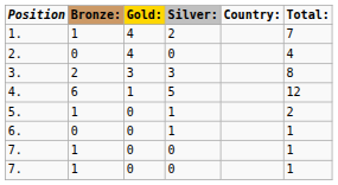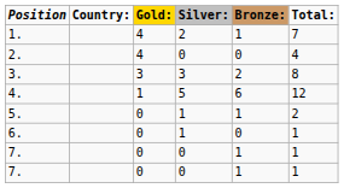columns swapped: Country: <-> Bronze:
